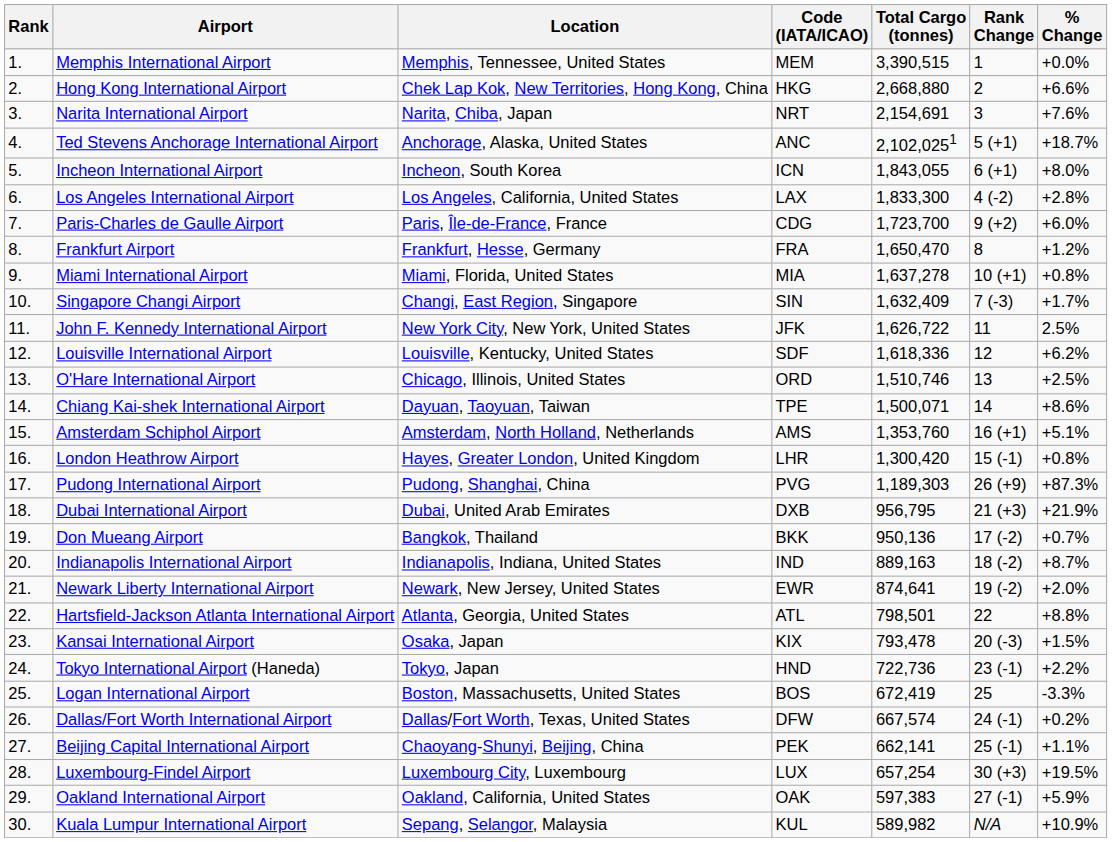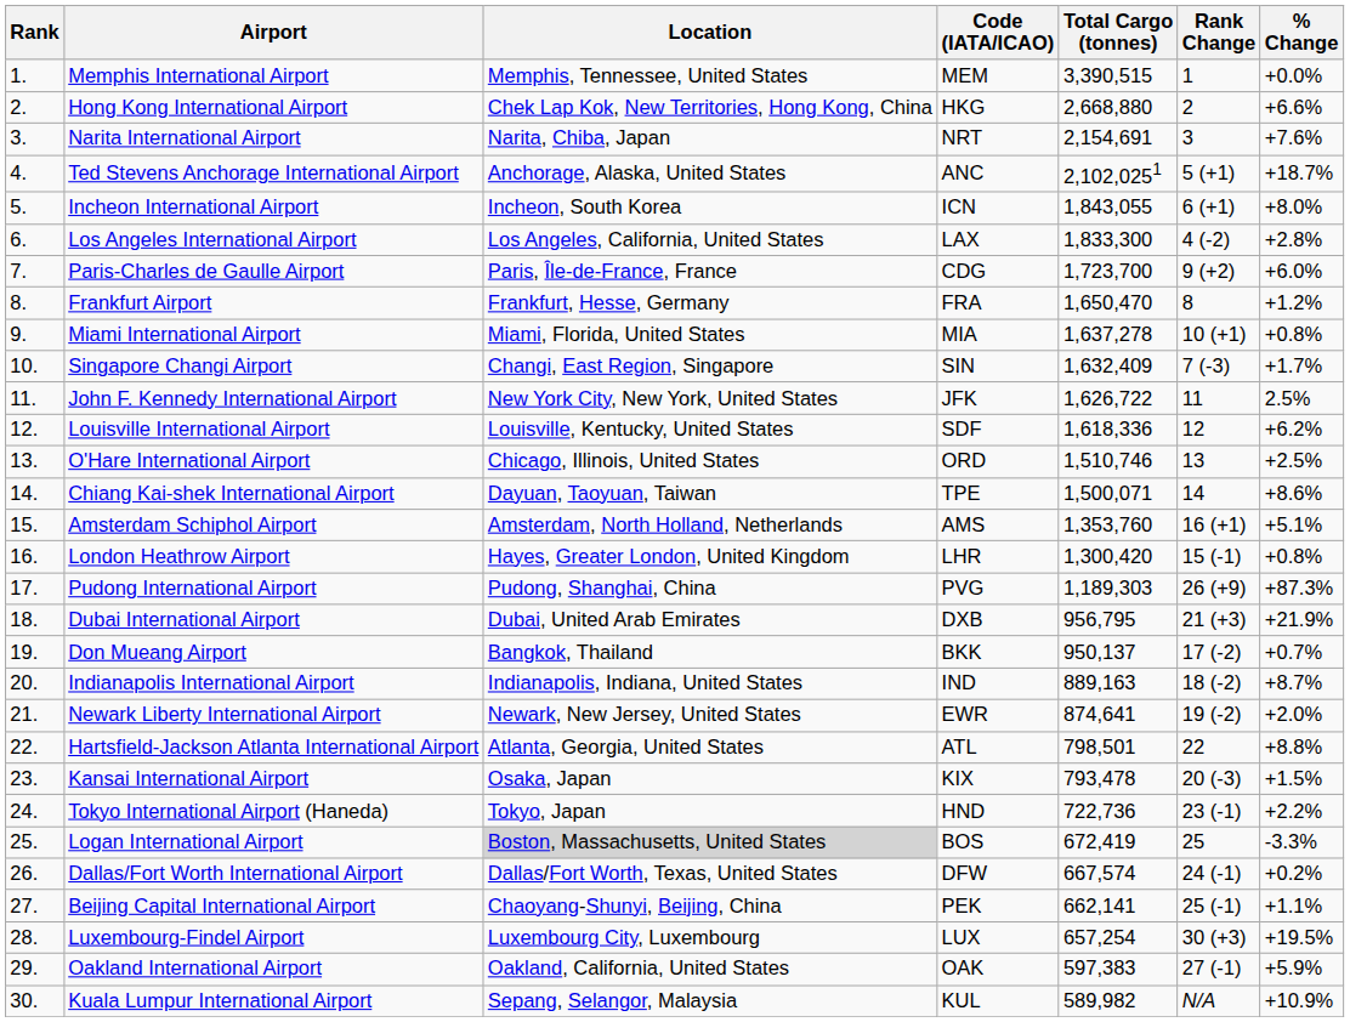Don Mueang Airport | Total Cargo (tonnes): 950,136 -> 950,137
Logan International Airport | Location: no background -> lightgrey background
